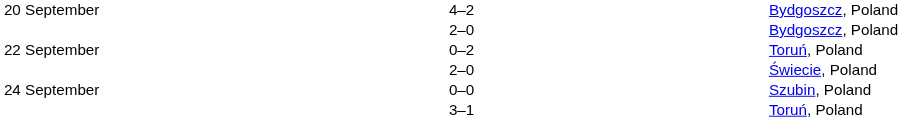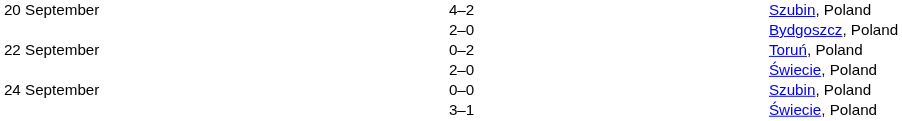4–2 | column 5: Bydgoszcz, Poland -> Szubin, Poland
3–1 | column 5: Toruń, Poland -> Świecie, Poland
